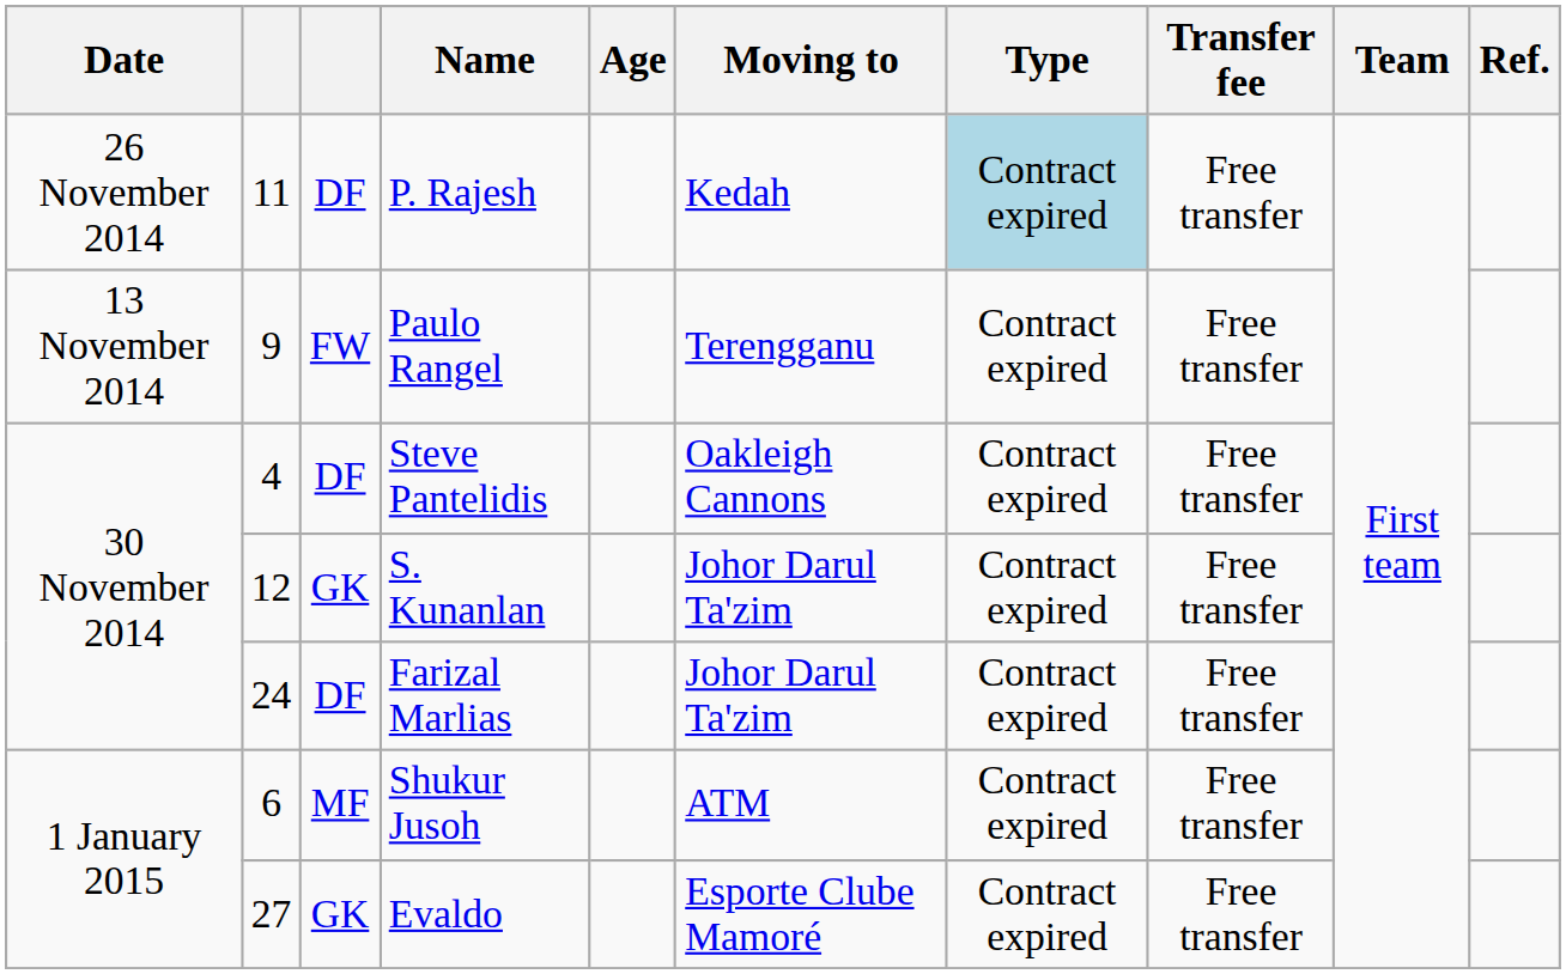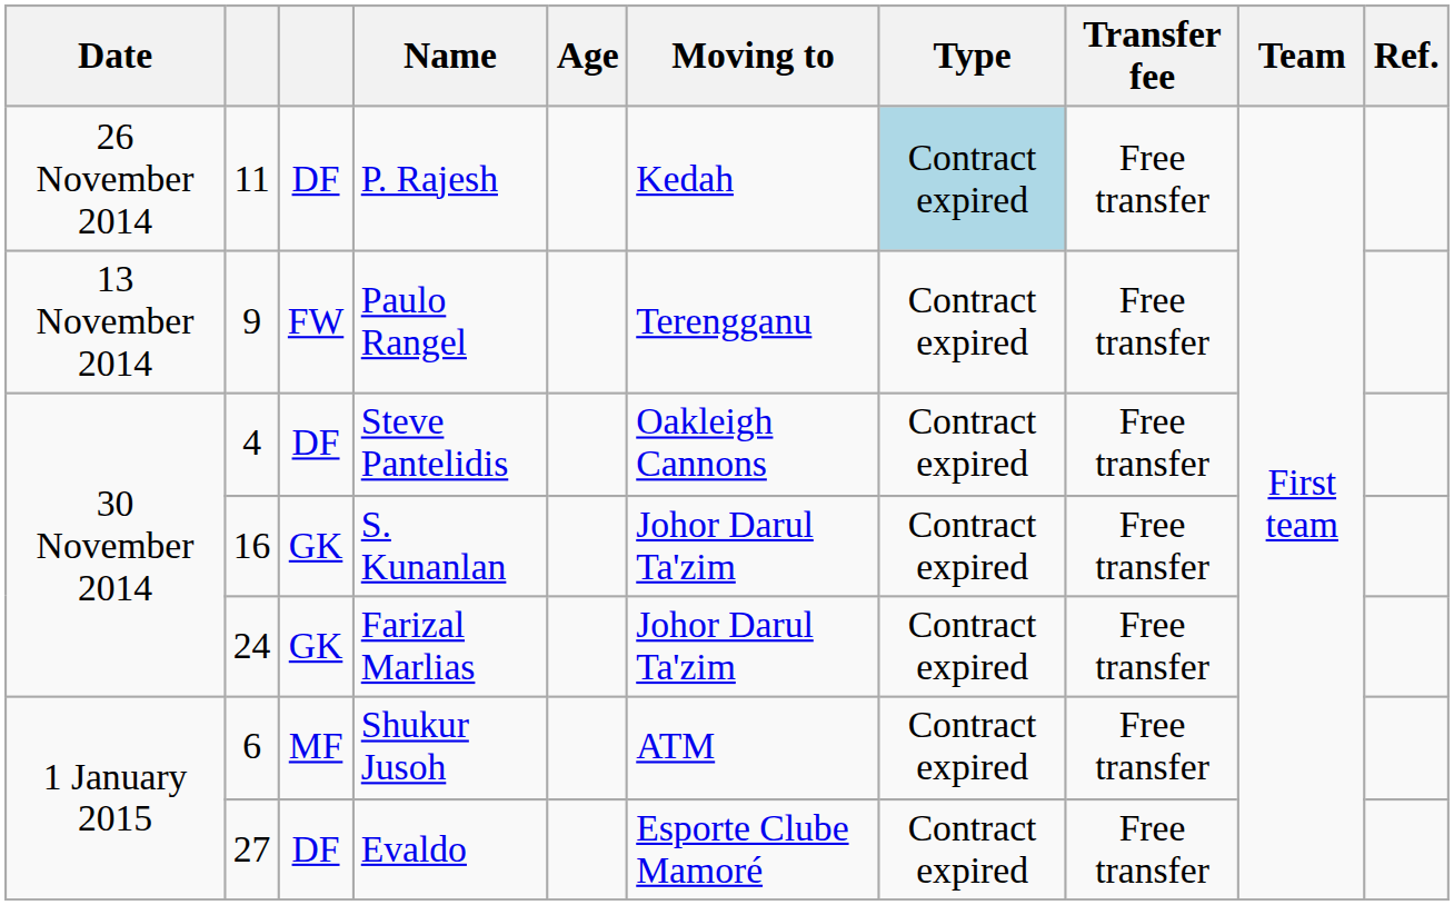S. Kunanlan | column 2: 12 -> 16
Farizal Marlias | column 3: DF -> GK
Evaldo | column 3: GK -> DF
